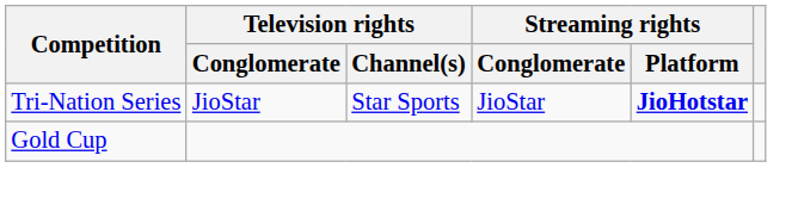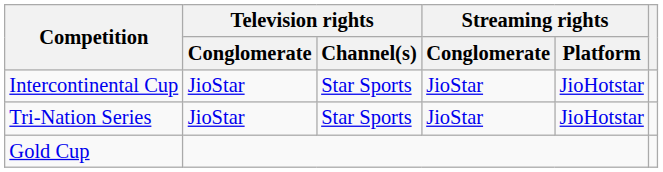+ row: Intercontinental Cup | JioStar | Star Sports | JioStar | JioHotstar
Tri-Nation Series | Streaming rights / Platform: bold -> normal
